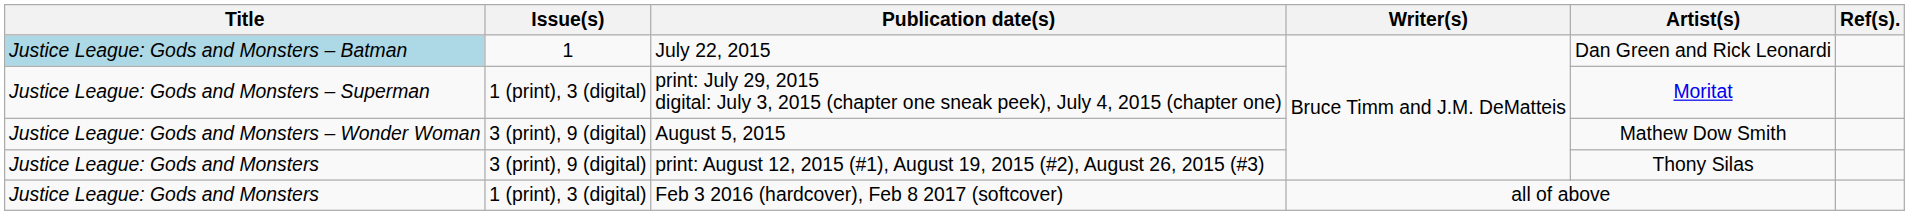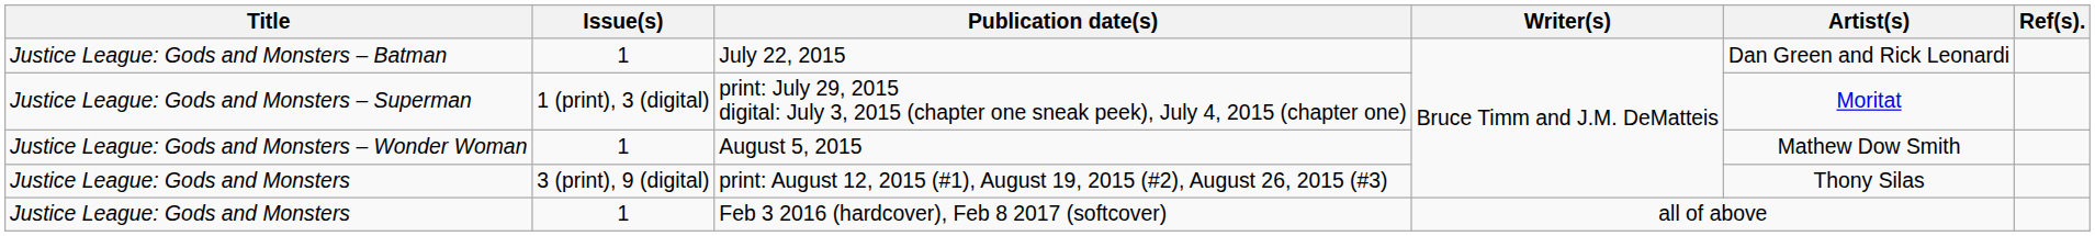July 22, 2015 | Title: lightblue background -> no background
August 5, 2015 | Issue(s): 3 (print), 9 (digital) -> 1
Feb 3 2016 (hardcover), Feb 8 2017 (softcover) | Issue(s): 1 (print), 3 (digital) -> 1
